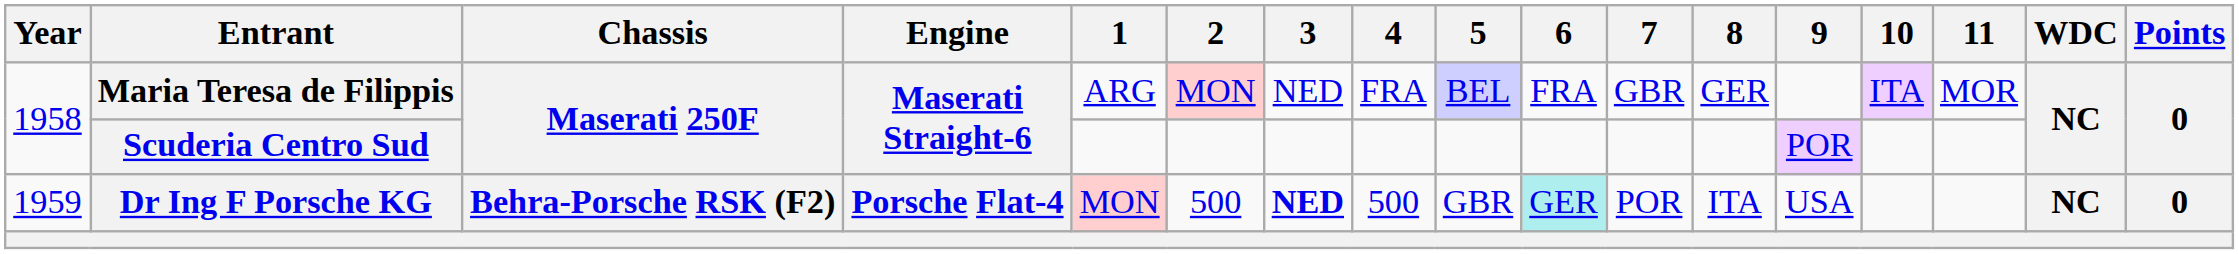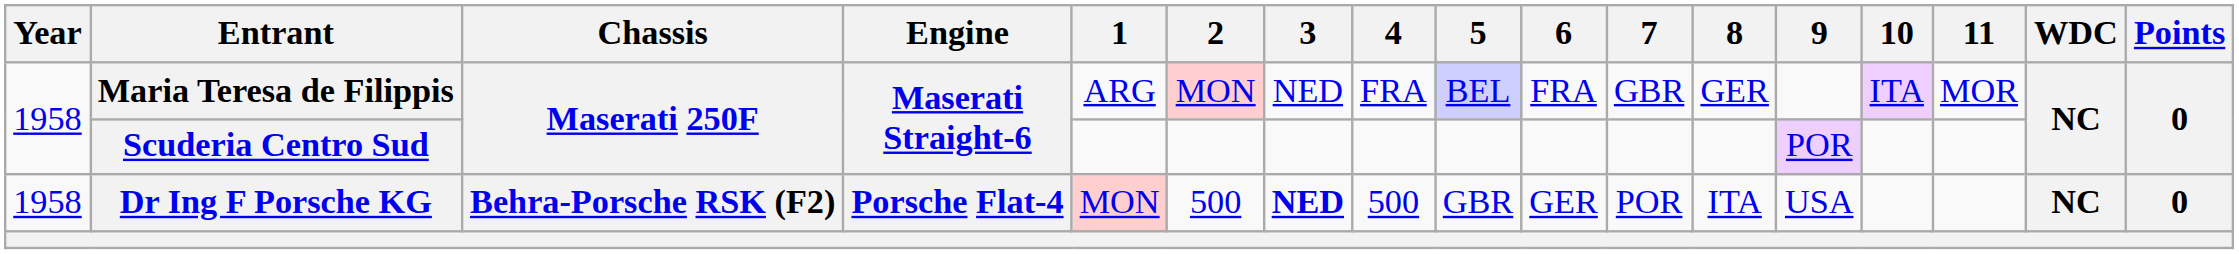Dr Ing F Porsche KG | Year: 1959 -> 1958
Dr Ing F Porsche KG | 6: paleturquoise background -> no background
